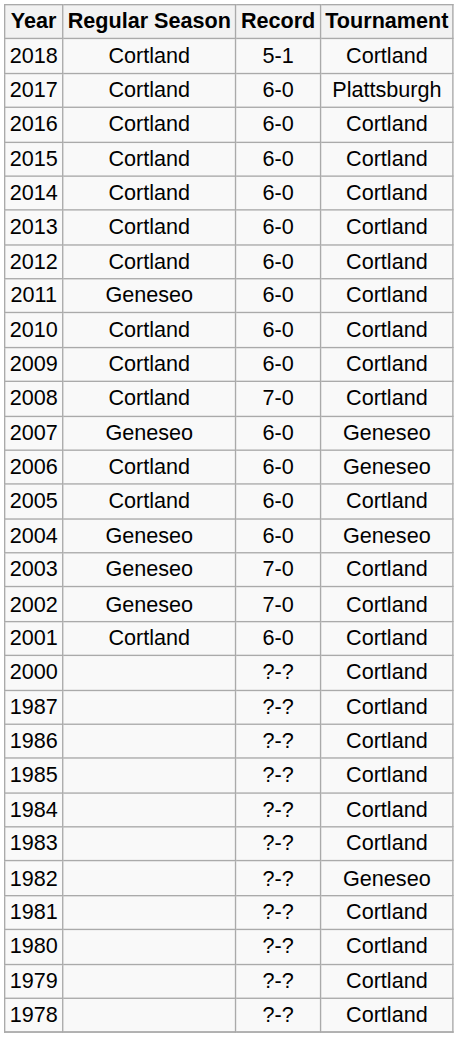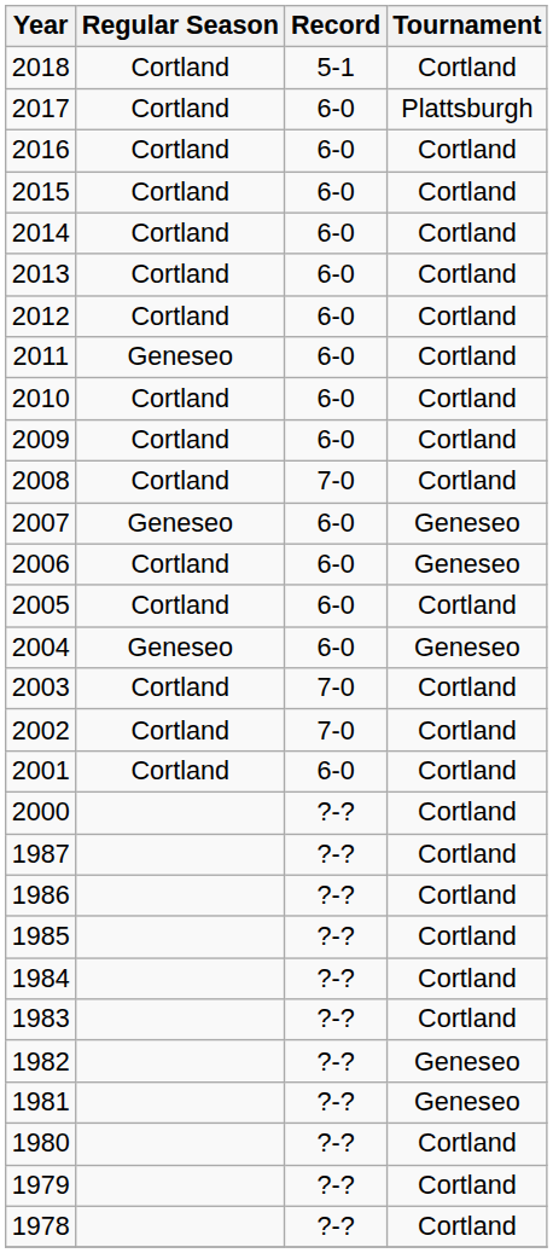2003 | Regular Season: Geneseo -> Cortland
2002 | Regular Season: Geneseo -> Cortland
1981 | Tournament: Cortland -> Geneseo
